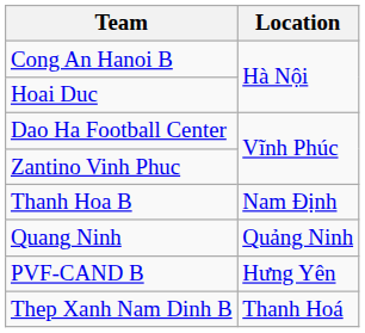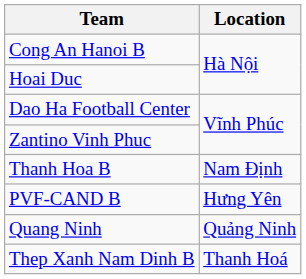rows swapped: PVF-CAND B <-> Quang Ninh
